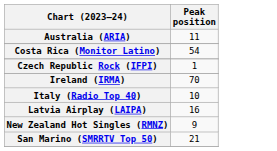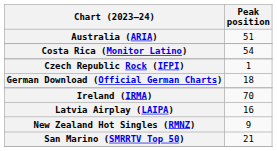Australia (ARIA) | Peak position: 11 -> 51
+ row: German Download (Official German Charts) | 18
- row: Italy (Radio Top 40) | 10
